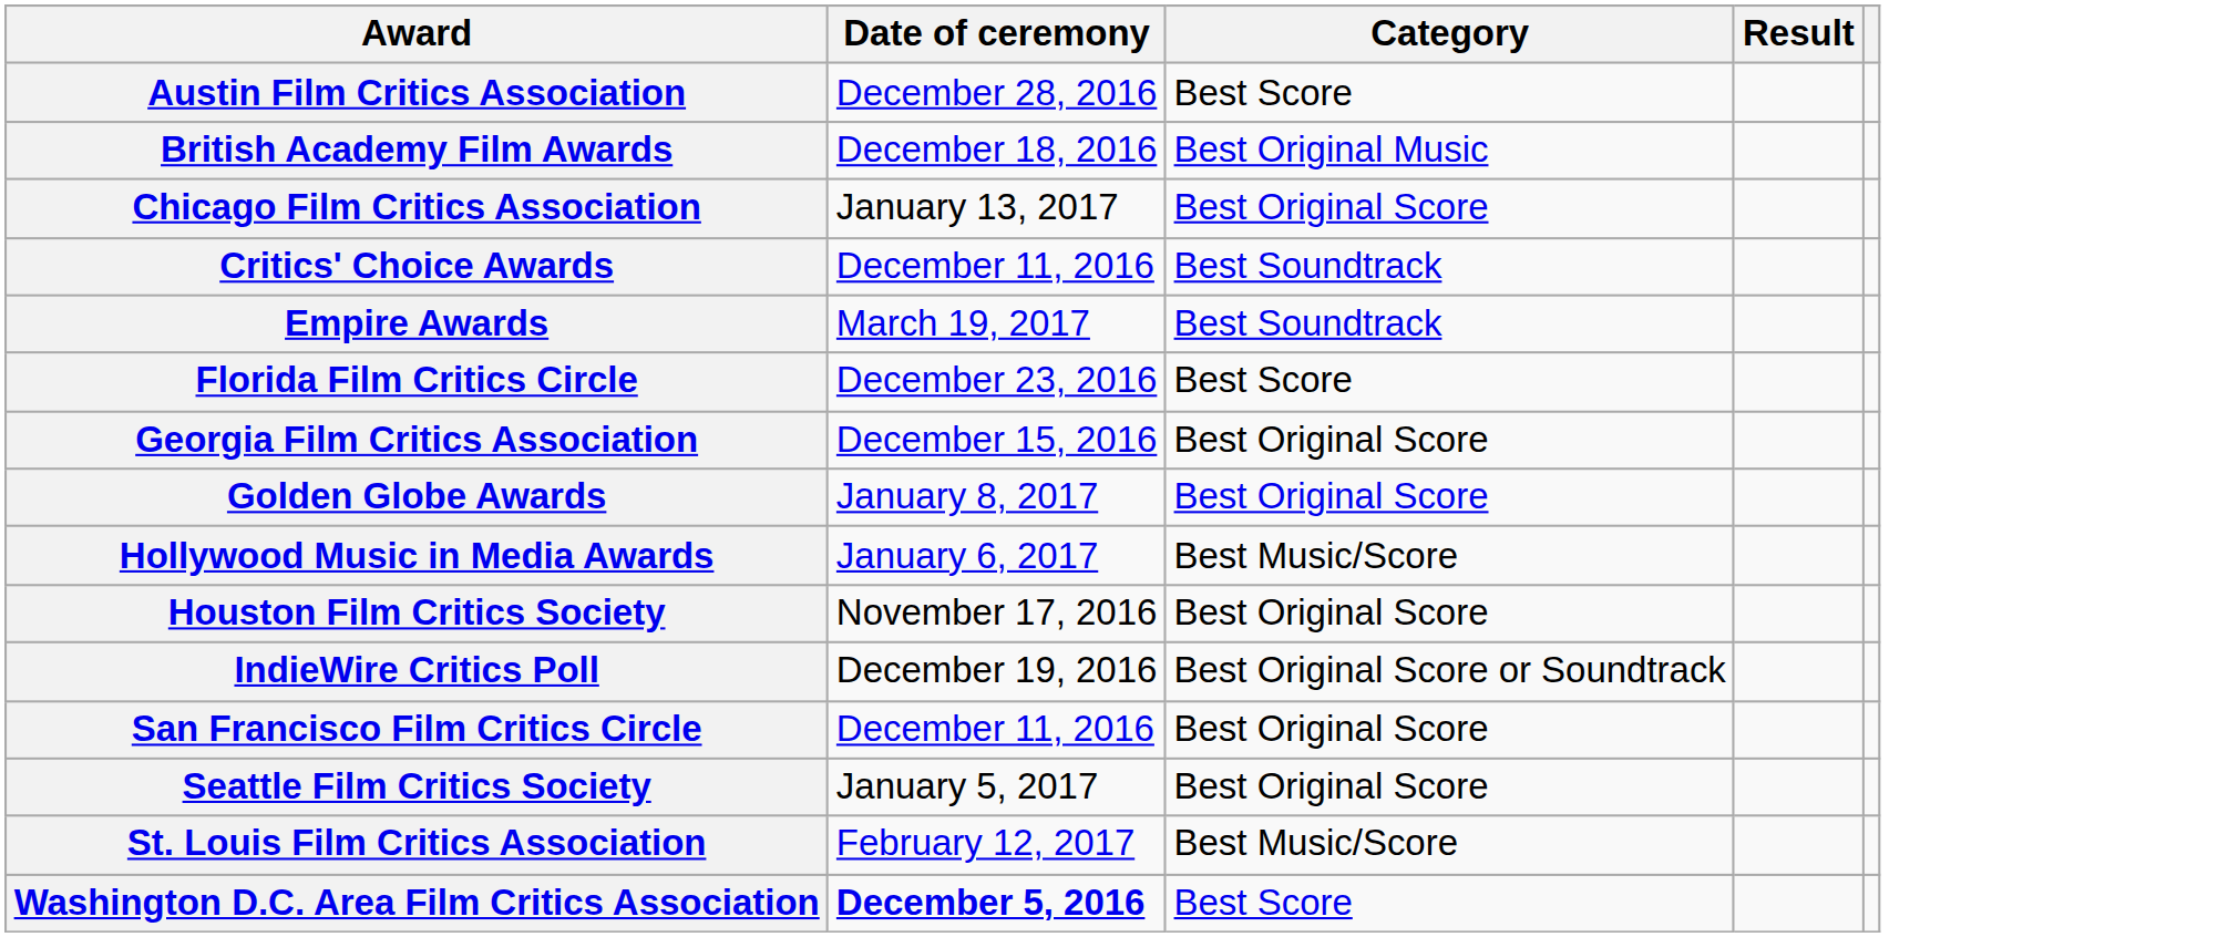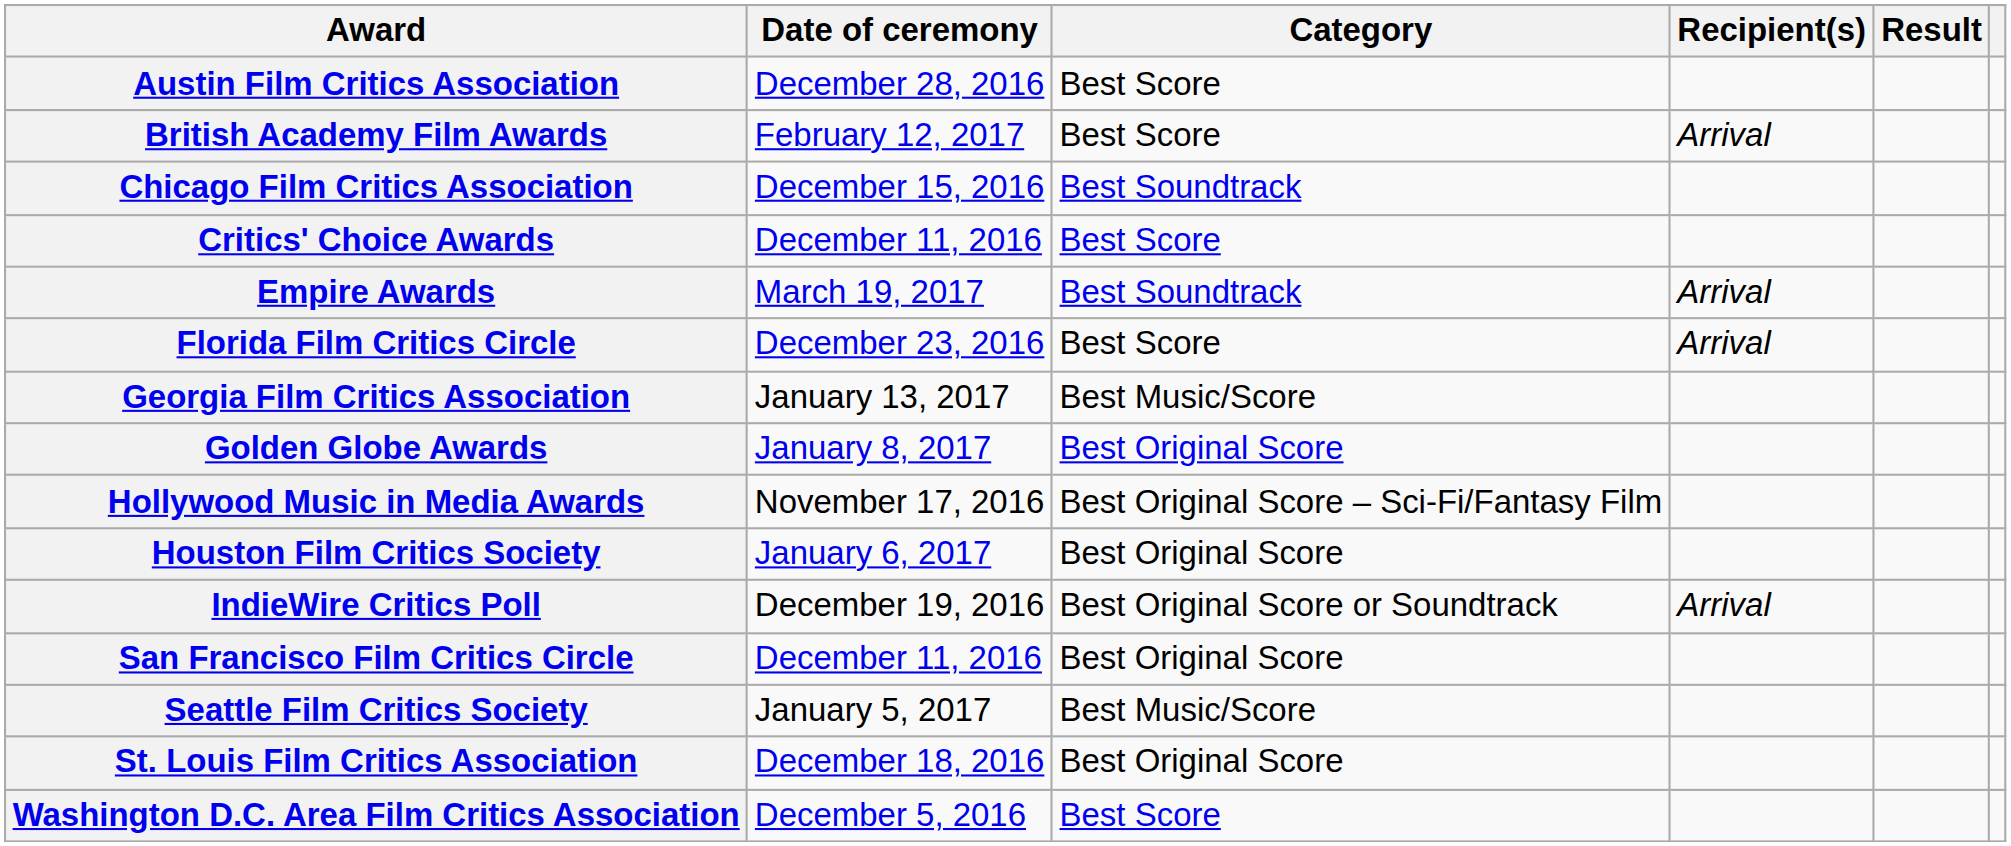+ column: Recipient(s) | Arrival | Arrival | Arrival | Arrival
British Academy Film Awards | Date of ceremony: December 18, 2016 -> February 12, 2017
British Academy Film Awards | Category: Best Original Music -> Best Score
Chicago Film Critics Association | Date of ceremony: January 13, 2017 -> December 15, 2016
Chicago Film Critics Association | Category: Best Original Score -> Best Soundtrack
Critics' Choice Awards | Category: Best Soundtrack -> Best Score
Georgia Film Critics Association | Date of ceremony: December 15, 2016 -> January 13, 2017
Georgia Film Critics Association | Category: Best Original Score -> Best Music/Score
Hollywood Music in Media Awards | Date of ceremony: January 6, 2017 -> November 17, 2016
Hollywood Music in Media Awards | Category: Best Music/Score -> Best Original Score – Sci-Fi/Fantasy Film
Houston Film Critics Society | Date of ceremony: November 17, 2016 -> January 6, 2017
Seattle Film Critics Society | Category: Best Original Score -> Best Music/Score
St. Louis Film Critics Association | Date of ceremony: February 12, 2017 -> December 18, 2016
St. Louis Film Critics Association | Category: Best Music/Score -> Best Original Score
Washington D.C. Area Film Critics Association | Date of ceremony: bold -> normal
